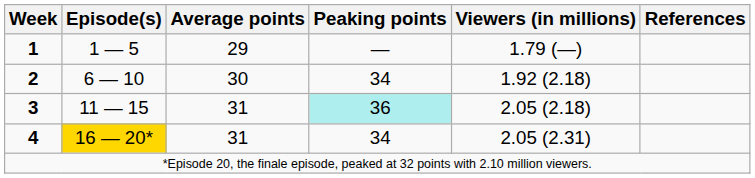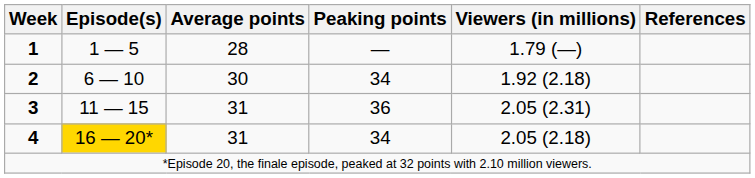1 | Average points: 29 -> 28
3 | Peaking points: paleturquoise background -> no background
3 | Viewers (in millions): 2.05 (2.18) -> 2.05 (2.31)
4 | Viewers (in millions): 2.05 (2.31) -> 2.05 (2.18)
